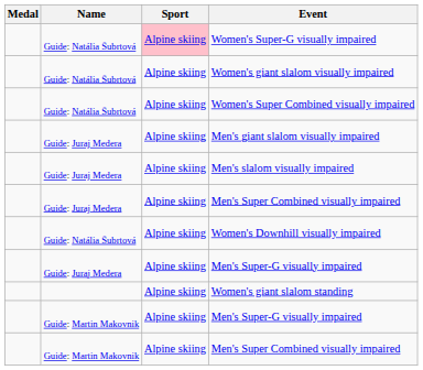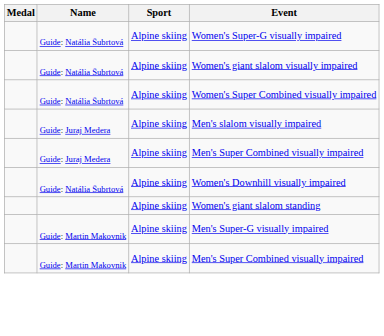Women's Super-G visually impaired | Sport: pink background -> no background
- row: Guide: Juraj Medera | Alpine skiing | Men's giant slalom visually impaired
- row: Guide: Juraj Medera | Alpine skiing | Men's Super-G visually impaired
